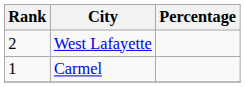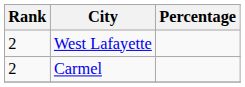Carmel | Rank: 1 -> 2
